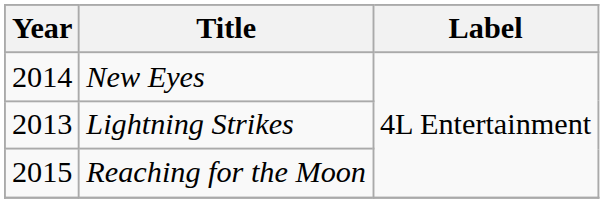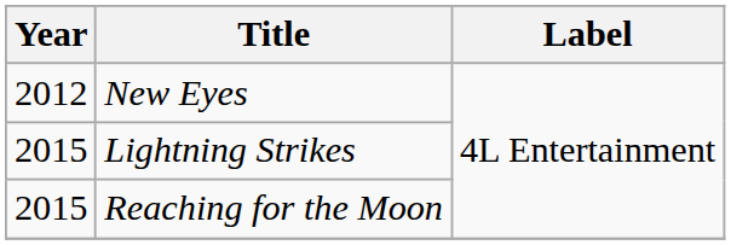New Eyes | Year: 2014 -> 2012
Lightning Strikes | Year: 2013 -> 2015
